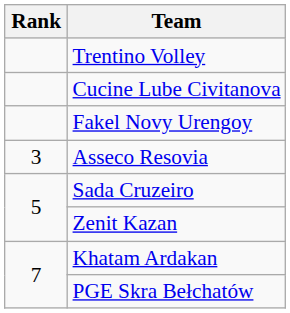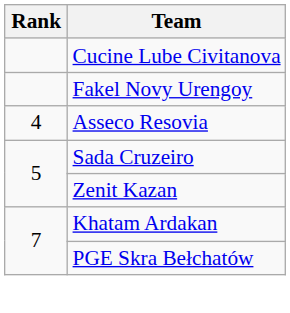- row: Trentino Volley
Asseco Resovia | Rank: 3 -> 4
